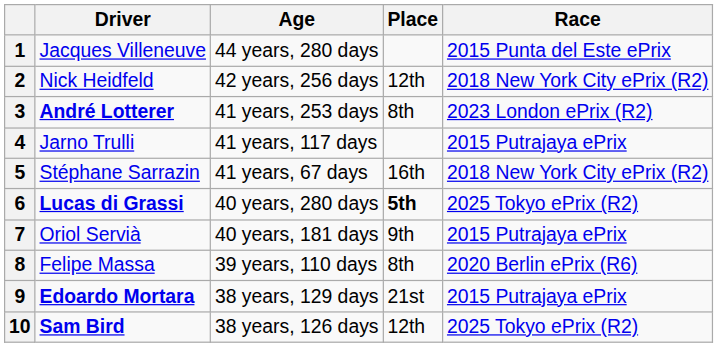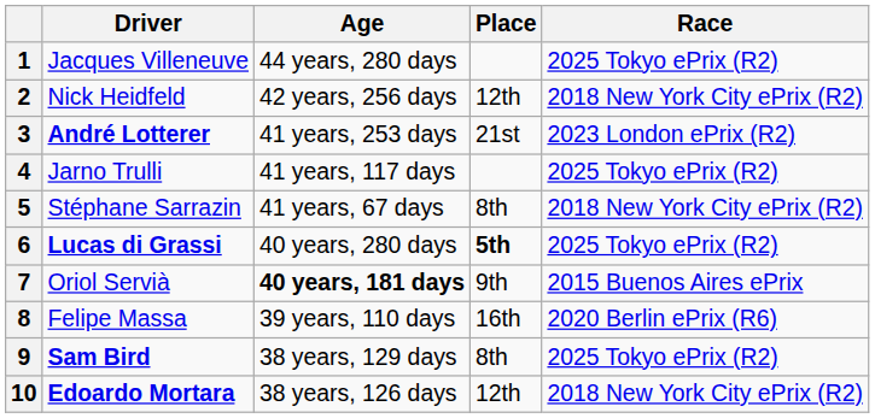1 | Race: 2015 Punta del Este ePrix -> 2025 Tokyo ePrix (R2)
3 | Place: 8th -> 21st
4 | Race: 2015 Putrajaya ePrix -> 2025 Tokyo ePrix (R2)
5 | Place: 16th -> 8th
7 | Age: normal -> bold
7 | Race: 2015 Putrajaya ePrix -> 2015 Buenos Aires ePrix
8 | Place: 8th -> 16th
9 | Driver: Edoardo Mortara -> Sam Bird
9 | Place: 21st -> 8th
9 | Race: 2015 Putrajaya ePrix -> 2025 Tokyo ePrix (R2)
10 | Driver: Sam Bird -> Edoardo Mortara
10 | Race: 2025 Tokyo ePrix (R2) -> 2018 New York City ePrix (R2)
